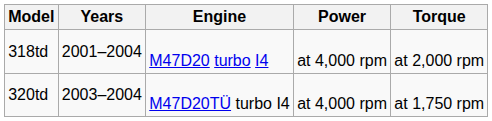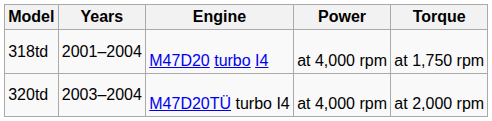318td | Torque: at 2,000 rpm -> at 1,750 rpm
320td | Torque: at 1,750 rpm -> at 2,000 rpm
